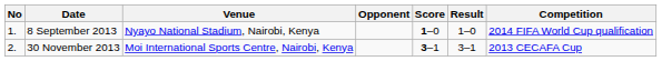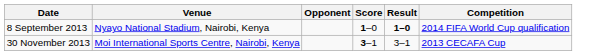- column: No | 1. | 2.
8 September 2013 | Result: normal -> bold
